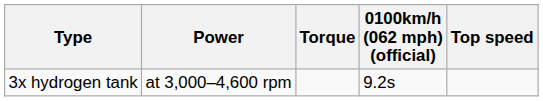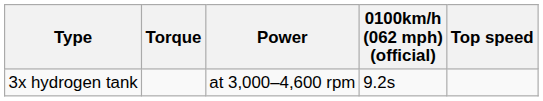columns swapped: Power <-> Torque
